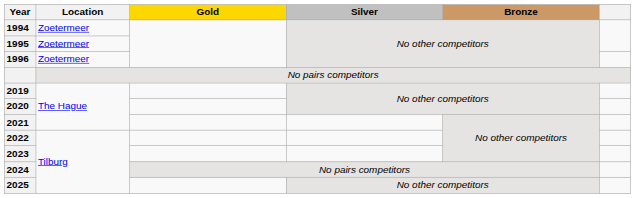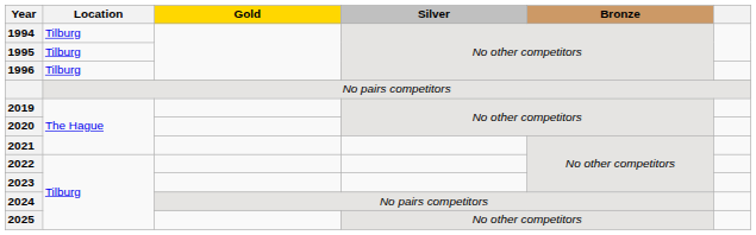1994 | Location: Zoetermeer -> Tilburg
1995 | Location: Zoetermeer -> Tilburg
1996 | Location: Zoetermeer -> Tilburg
